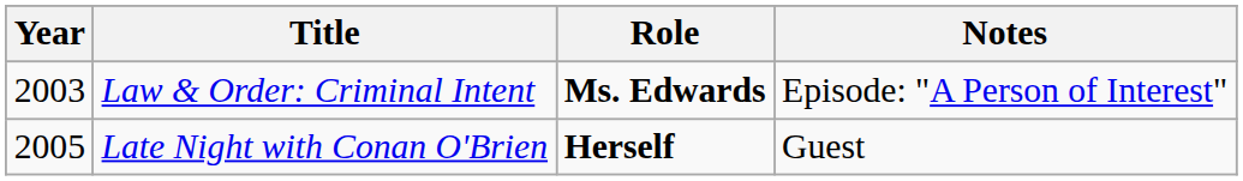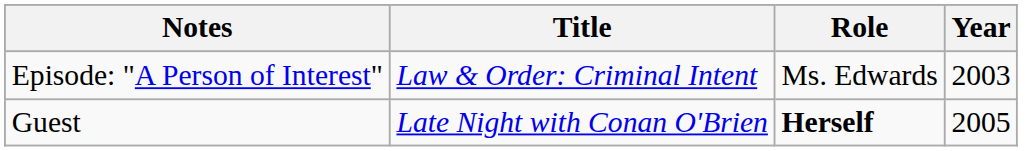columns swapped: Year <-> Notes
Law & Order: Criminal Intent | Role: bold -> normal
